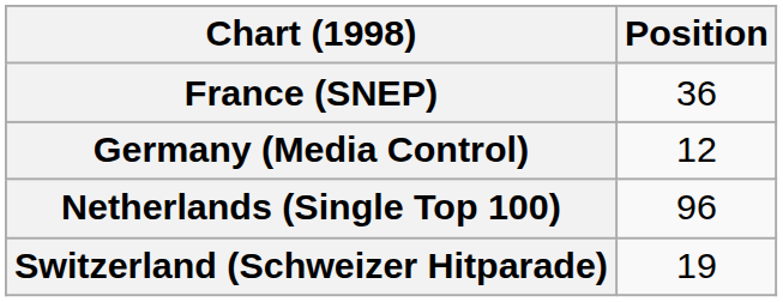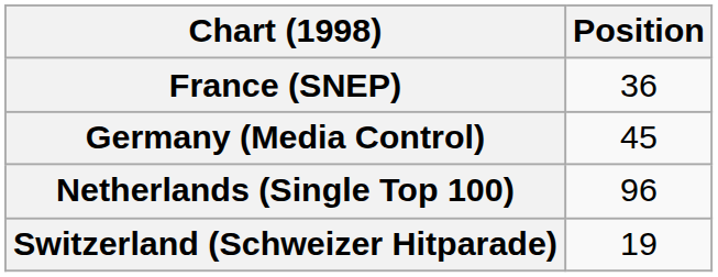Germany (Media Control) | Position: 12 -> 45
